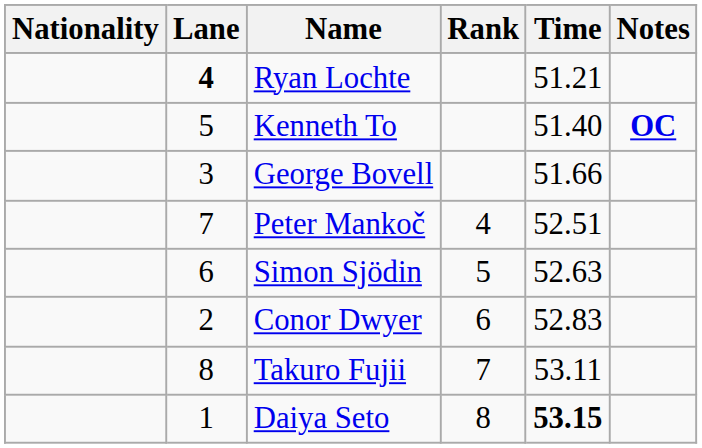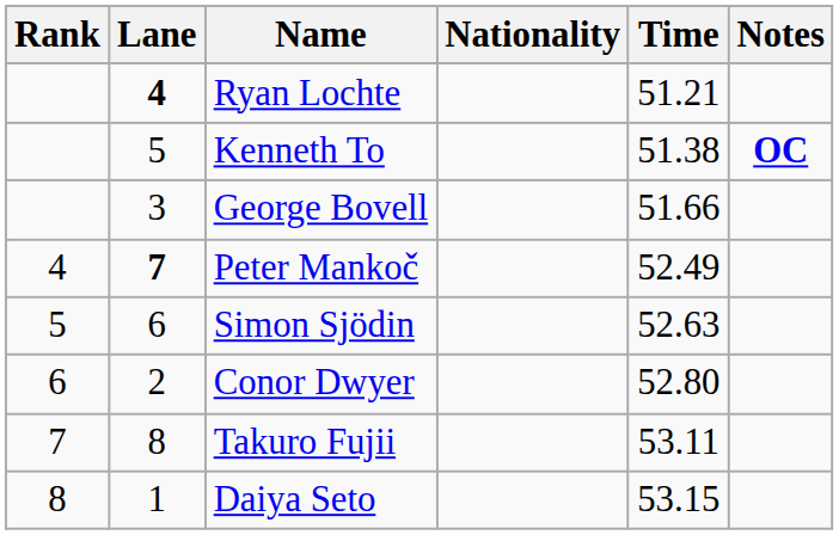columns swapped: Rank <-> Nationality
Kenneth To | Time: 51.40 -> 51.38
Peter Mankoč | Lane: normal -> bold
Peter Mankoč | Time: 52.51 -> 52.49
Conor Dwyer | Time: 52.83 -> 52.80
Daiya Seto | Time: bold -> normal
